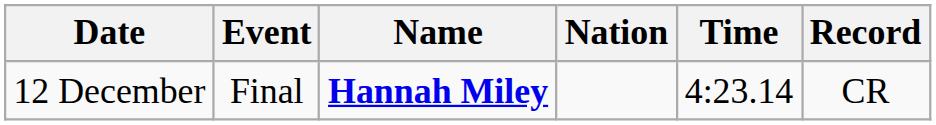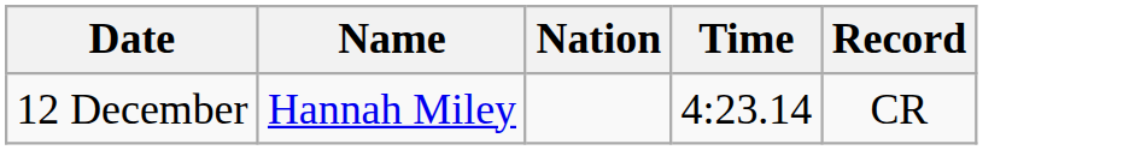- column: Event | Final
12 December | Name: bold -> normal
